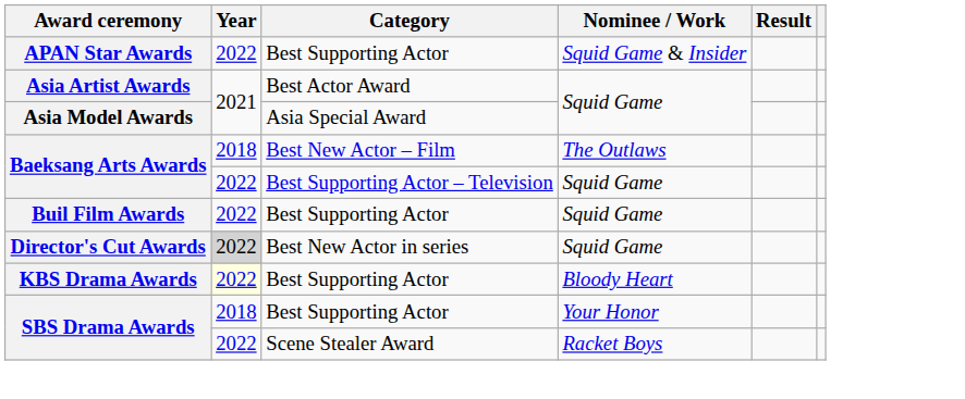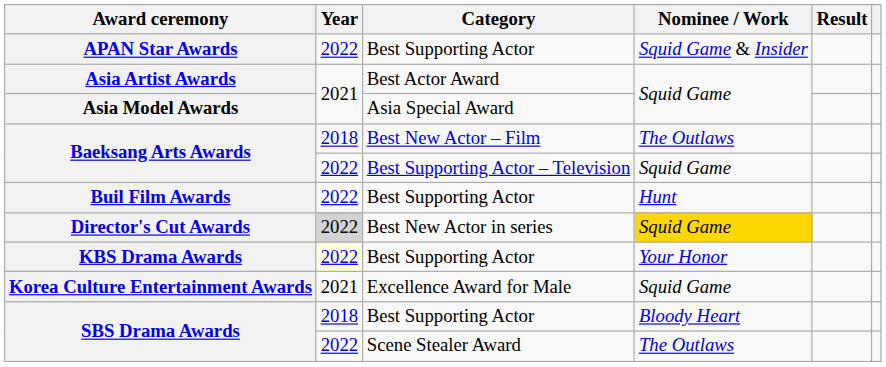Buil Film Awards | Nominee / Work: Squid Game -> Hunt
Director's Cut Awards | Nominee / Work: no background -> gold background
KBS Drama Awards | Nominee / Work: Bloody Heart -> Your Honor
+ row: Korea Culture Entertainment Awards | 2021 | Excellence Award for Male | Squid Game
SBS Drama Awards / Best Supporting Actor | Nominee / Work: Your Honor -> Bloody Heart
SBS Drama Awards / Scene Stealer Award | Nominee / Work: Racket Boys -> The Outlaws
